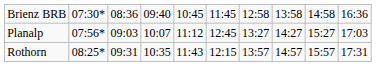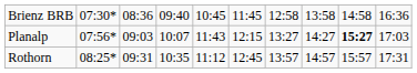Planalp | column 5: 11:12 -> 11:43
Planalp | column 6: 12:45 -> 12:15
Planalp | column 9: normal -> bold
Rothorn | column 5: 11:43 -> 11:12
Rothorn | column 6: 12:15 -> 12:45
